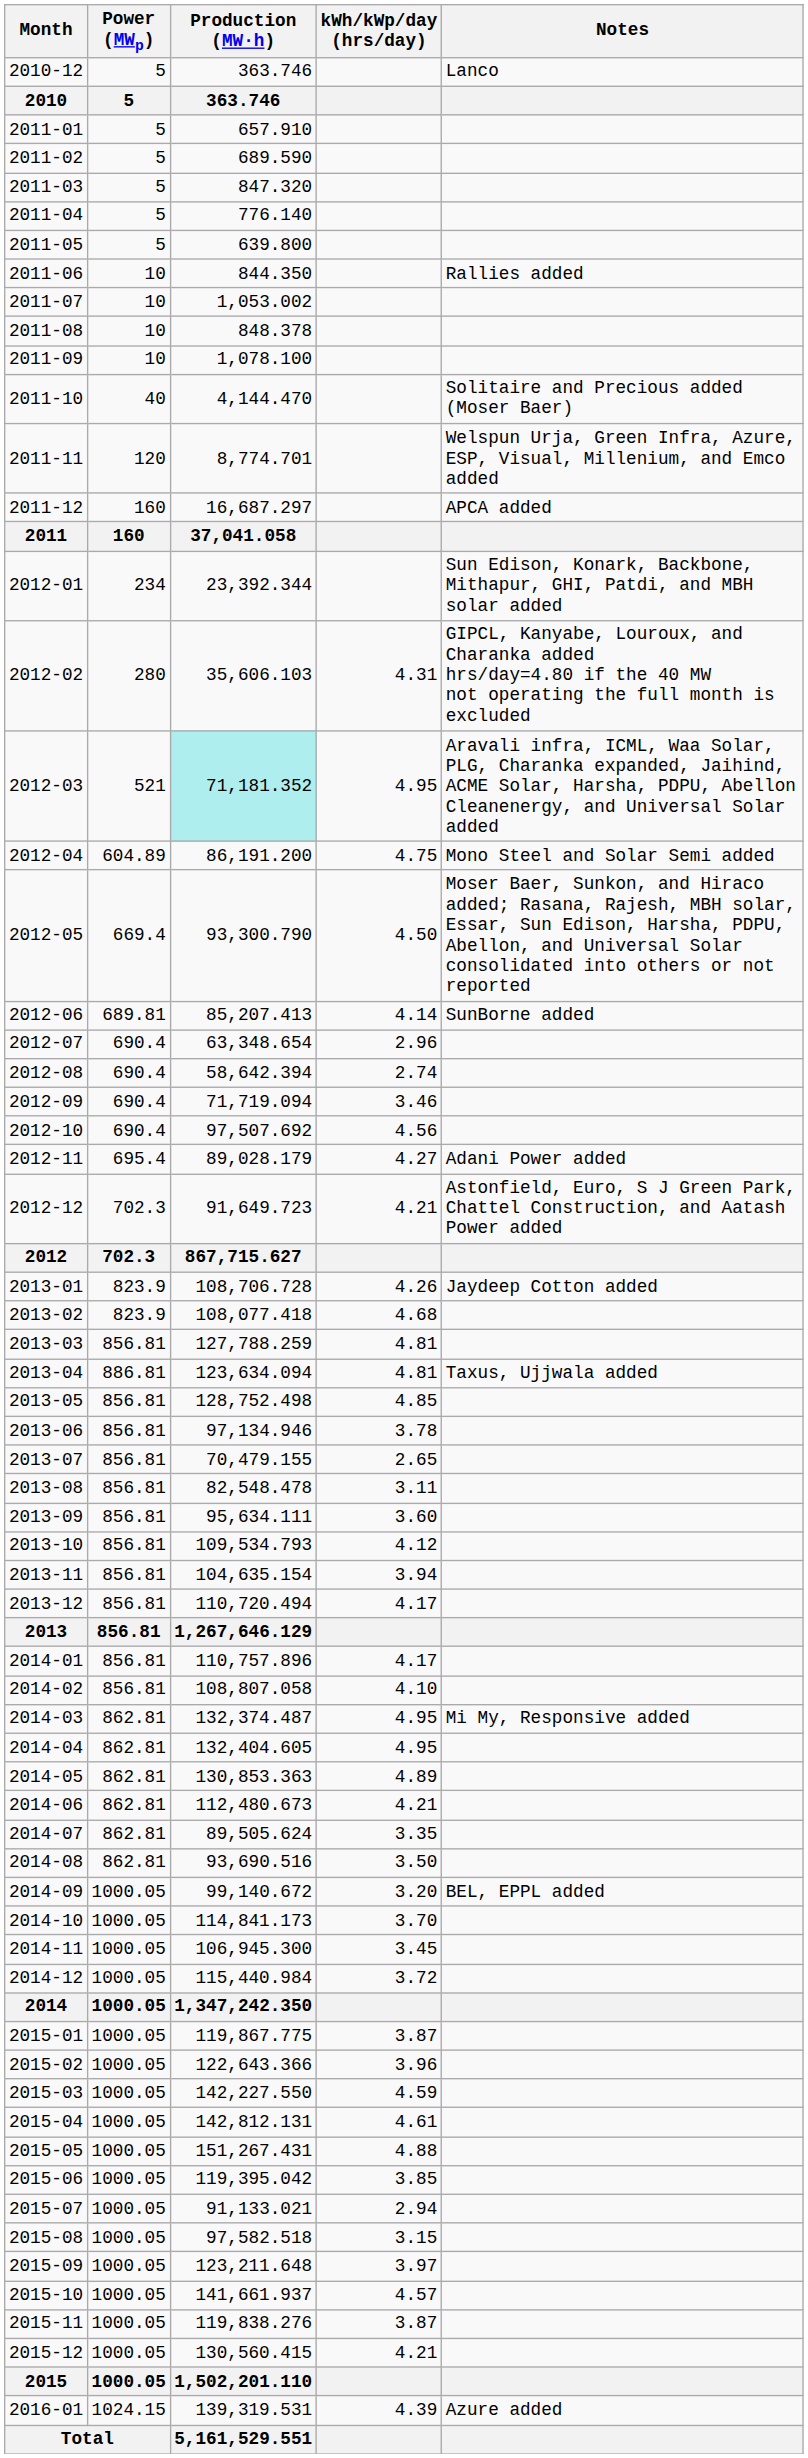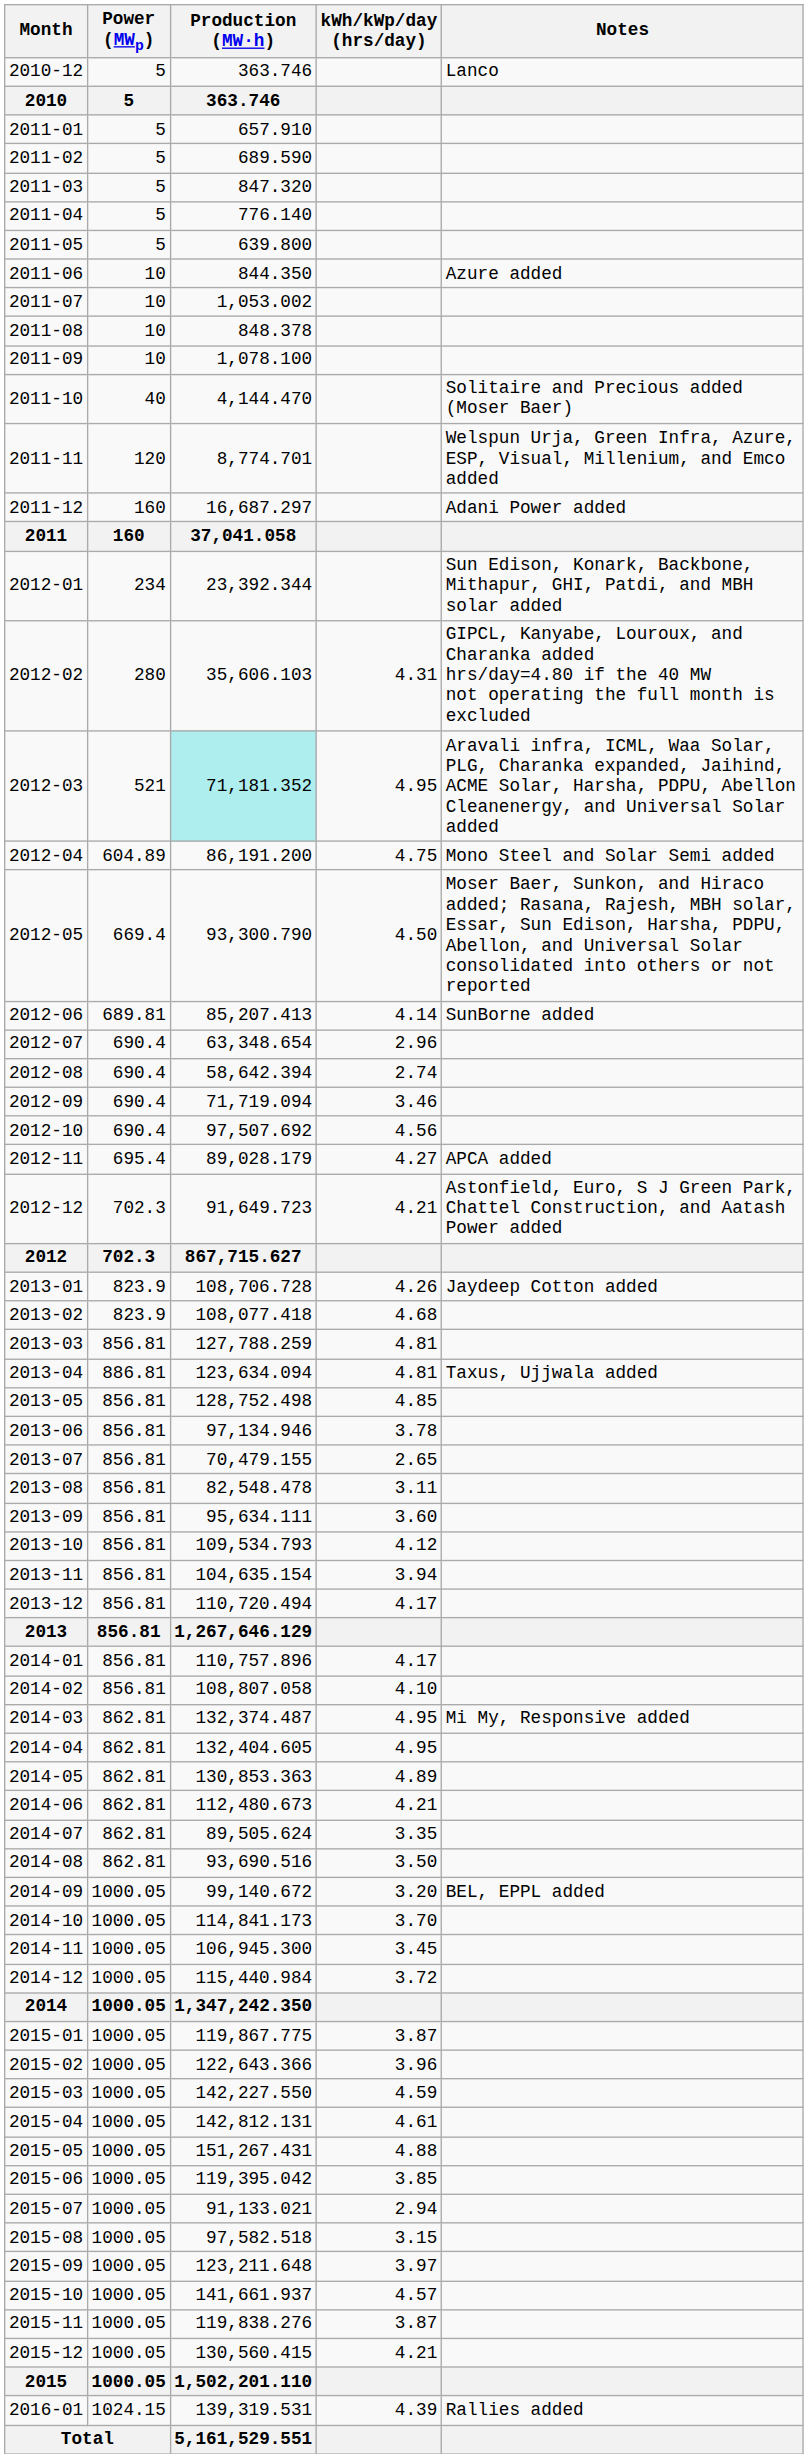2011-06 | Notes: Rallies added -> Azure added
2011-12 | Notes: APCA added -> Adani Power added
2012-11 | Notes: Adani Power added -> APCA added
2016-01 | Notes: Azure added -> Rallies added
